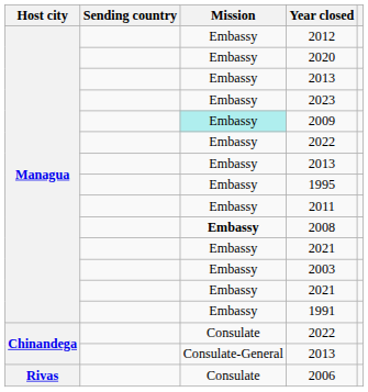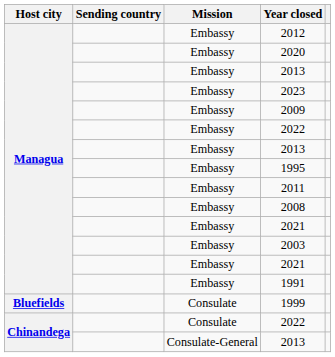2009 | Mission: paleturquoise background -> no background
2008 | Mission: bold -> normal
+ row: Bluefields | Consulate | 1999
- row: Rivas | Consulate | 2006
